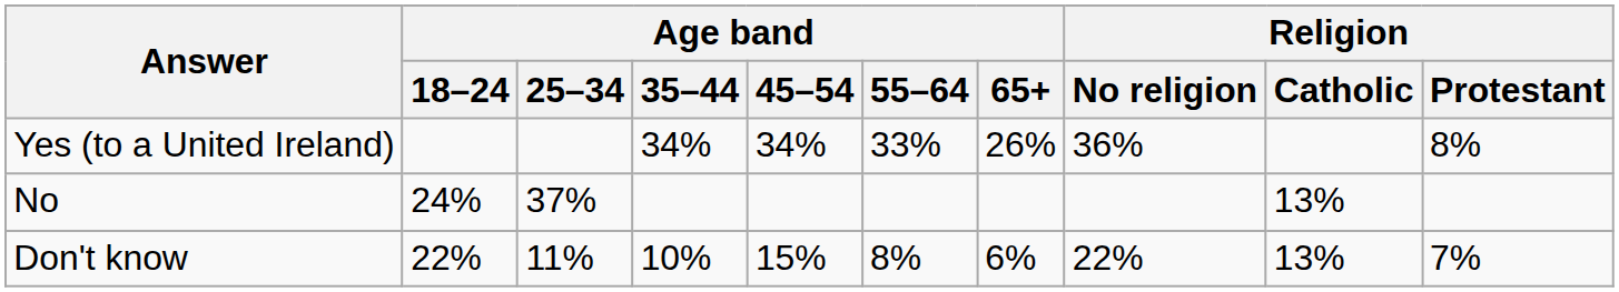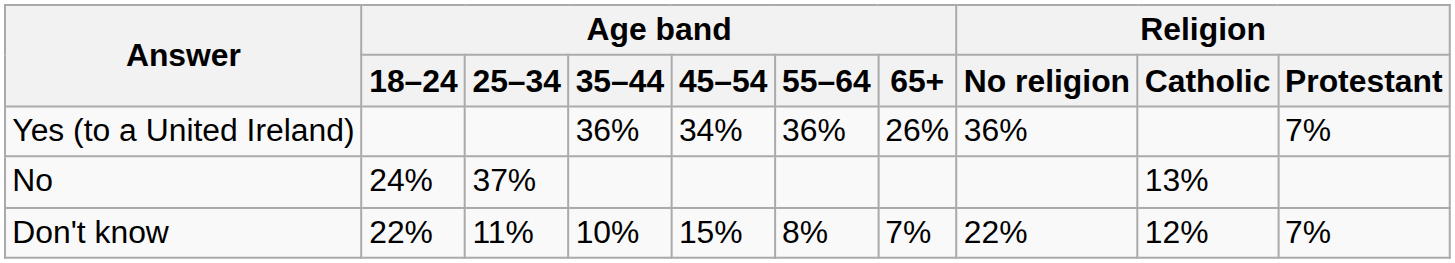Yes (to a United Ireland) | Age band / 35–44: 34% -> 36%
Yes (to a United Ireland) | Age band / 55–64: 33% -> 36%
Yes (to a United Ireland) | Religion / Protestant: 8% -> 7%
Don't know | Age band / 65+: 6% -> 7%
Don't know | Religion / Catholic: 13% -> 12%
